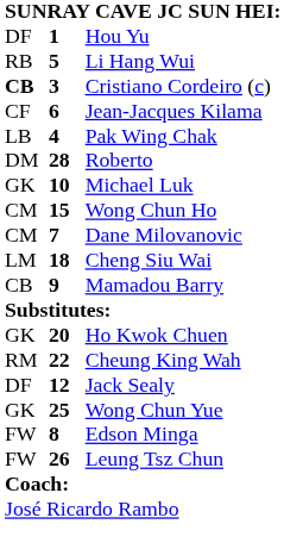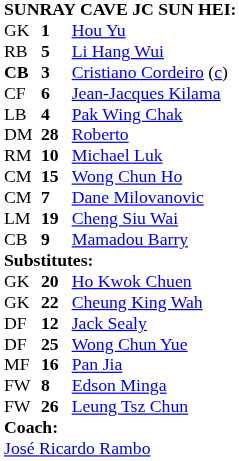Hou Yu | column 1: DF -> GK
Michael Luk | column 1: GK -> RM
Cheng Siu Wai | column 2: 18 -> 19
Cheung King Wah | column 1: RM -> GK
Wong Chun Yue | column 1: GK -> DF
+ row: MF | 16 | Pan Jia
